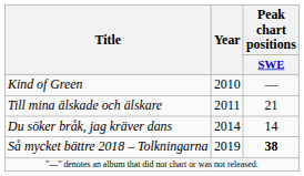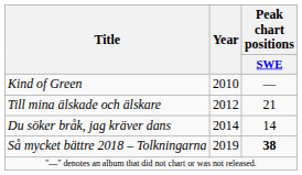Till mina älskade och älskare | Year: 2011 -> 2012
